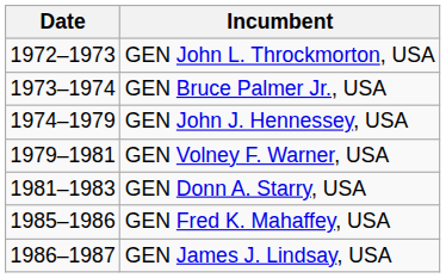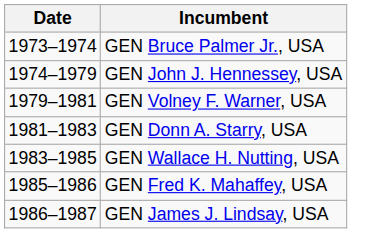- row: 1972–1973 | GEN John L. Throckmorton, USA
+ row: 1983–1985 | GEN Wallace H. Nutting, USA
